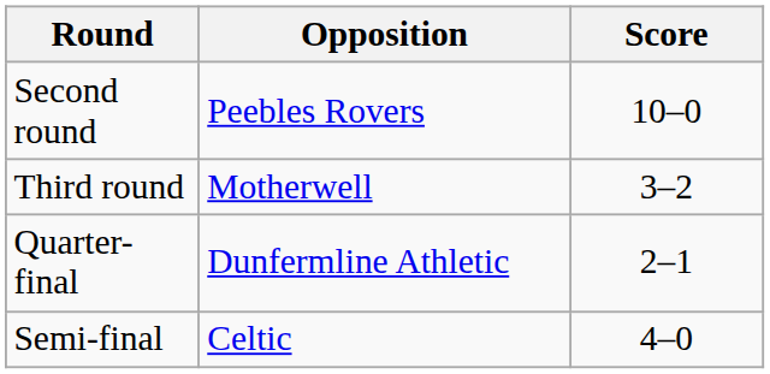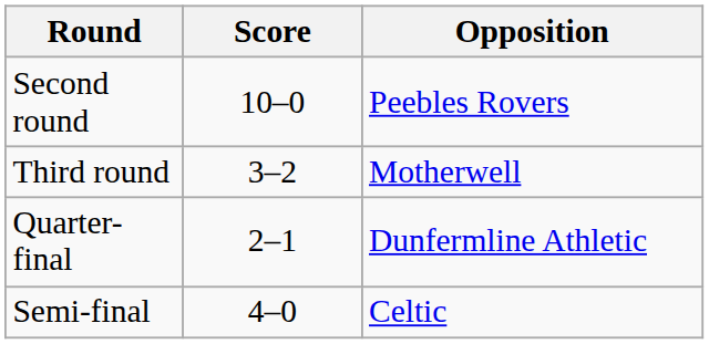columns swapped: Opposition <-> Score
